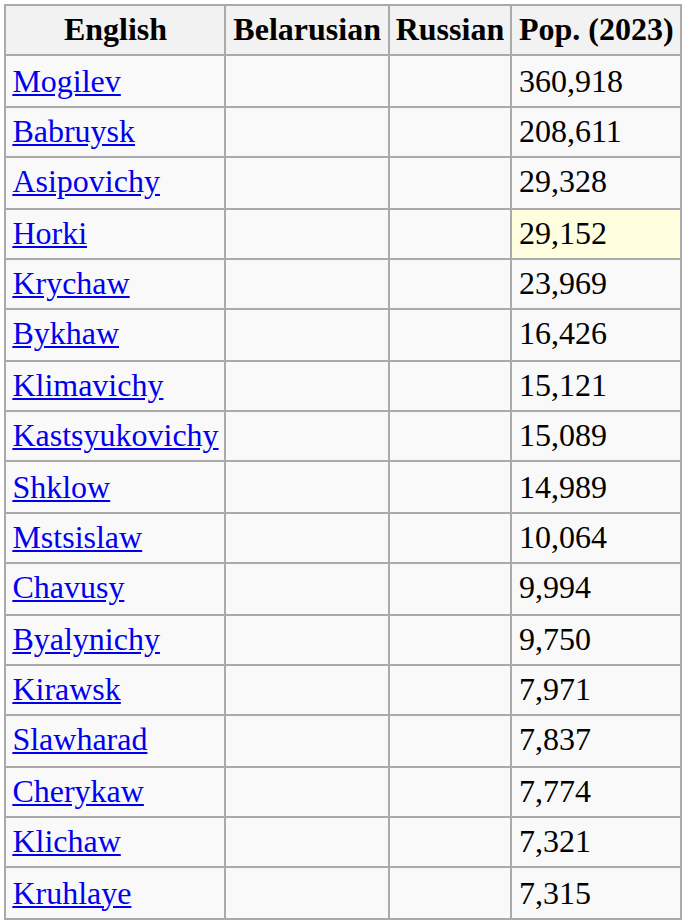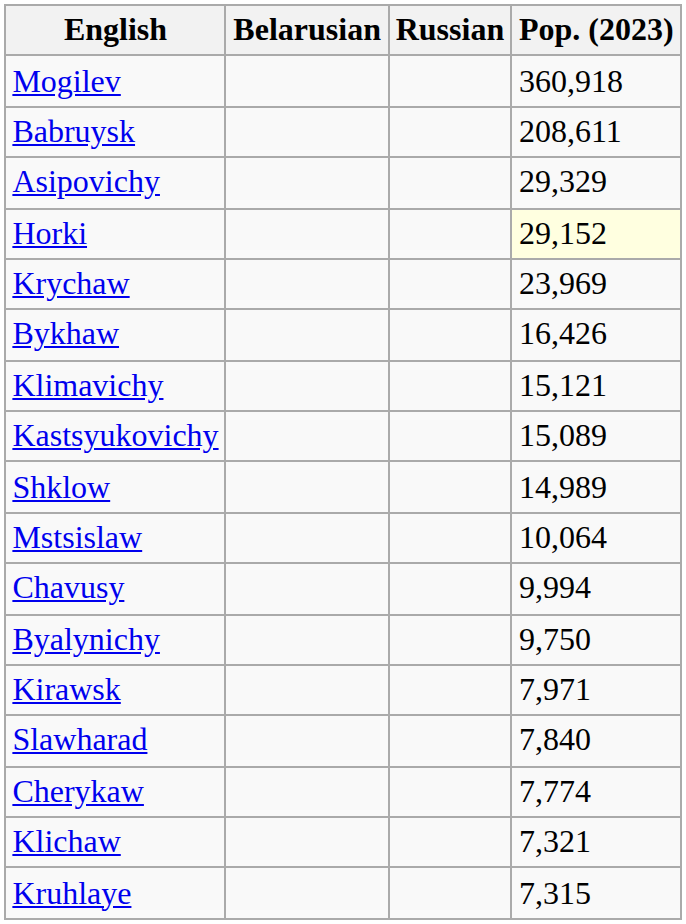Asipovichy | Pop. (2023): 29,328 -> 29,329
Slawharad | Pop. (2023): 7,837 -> 7,840
